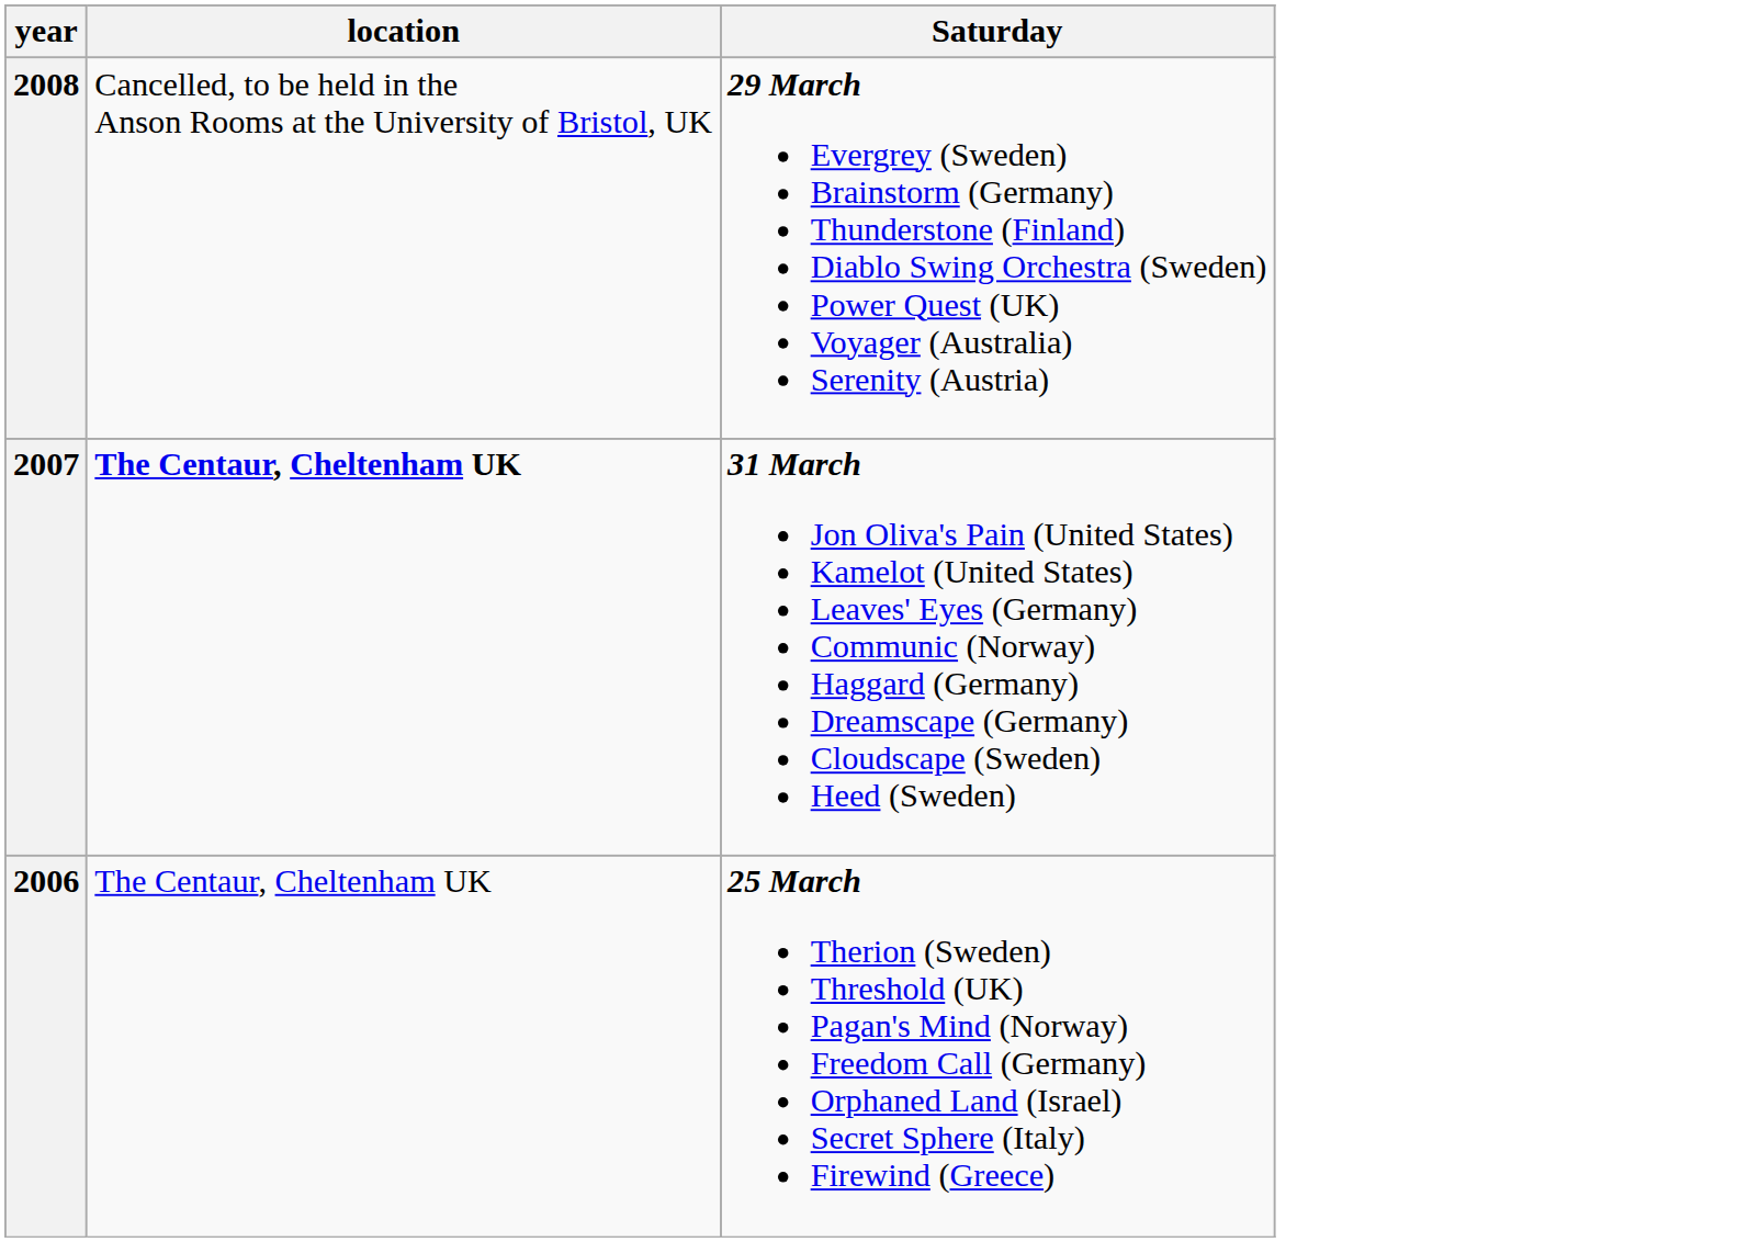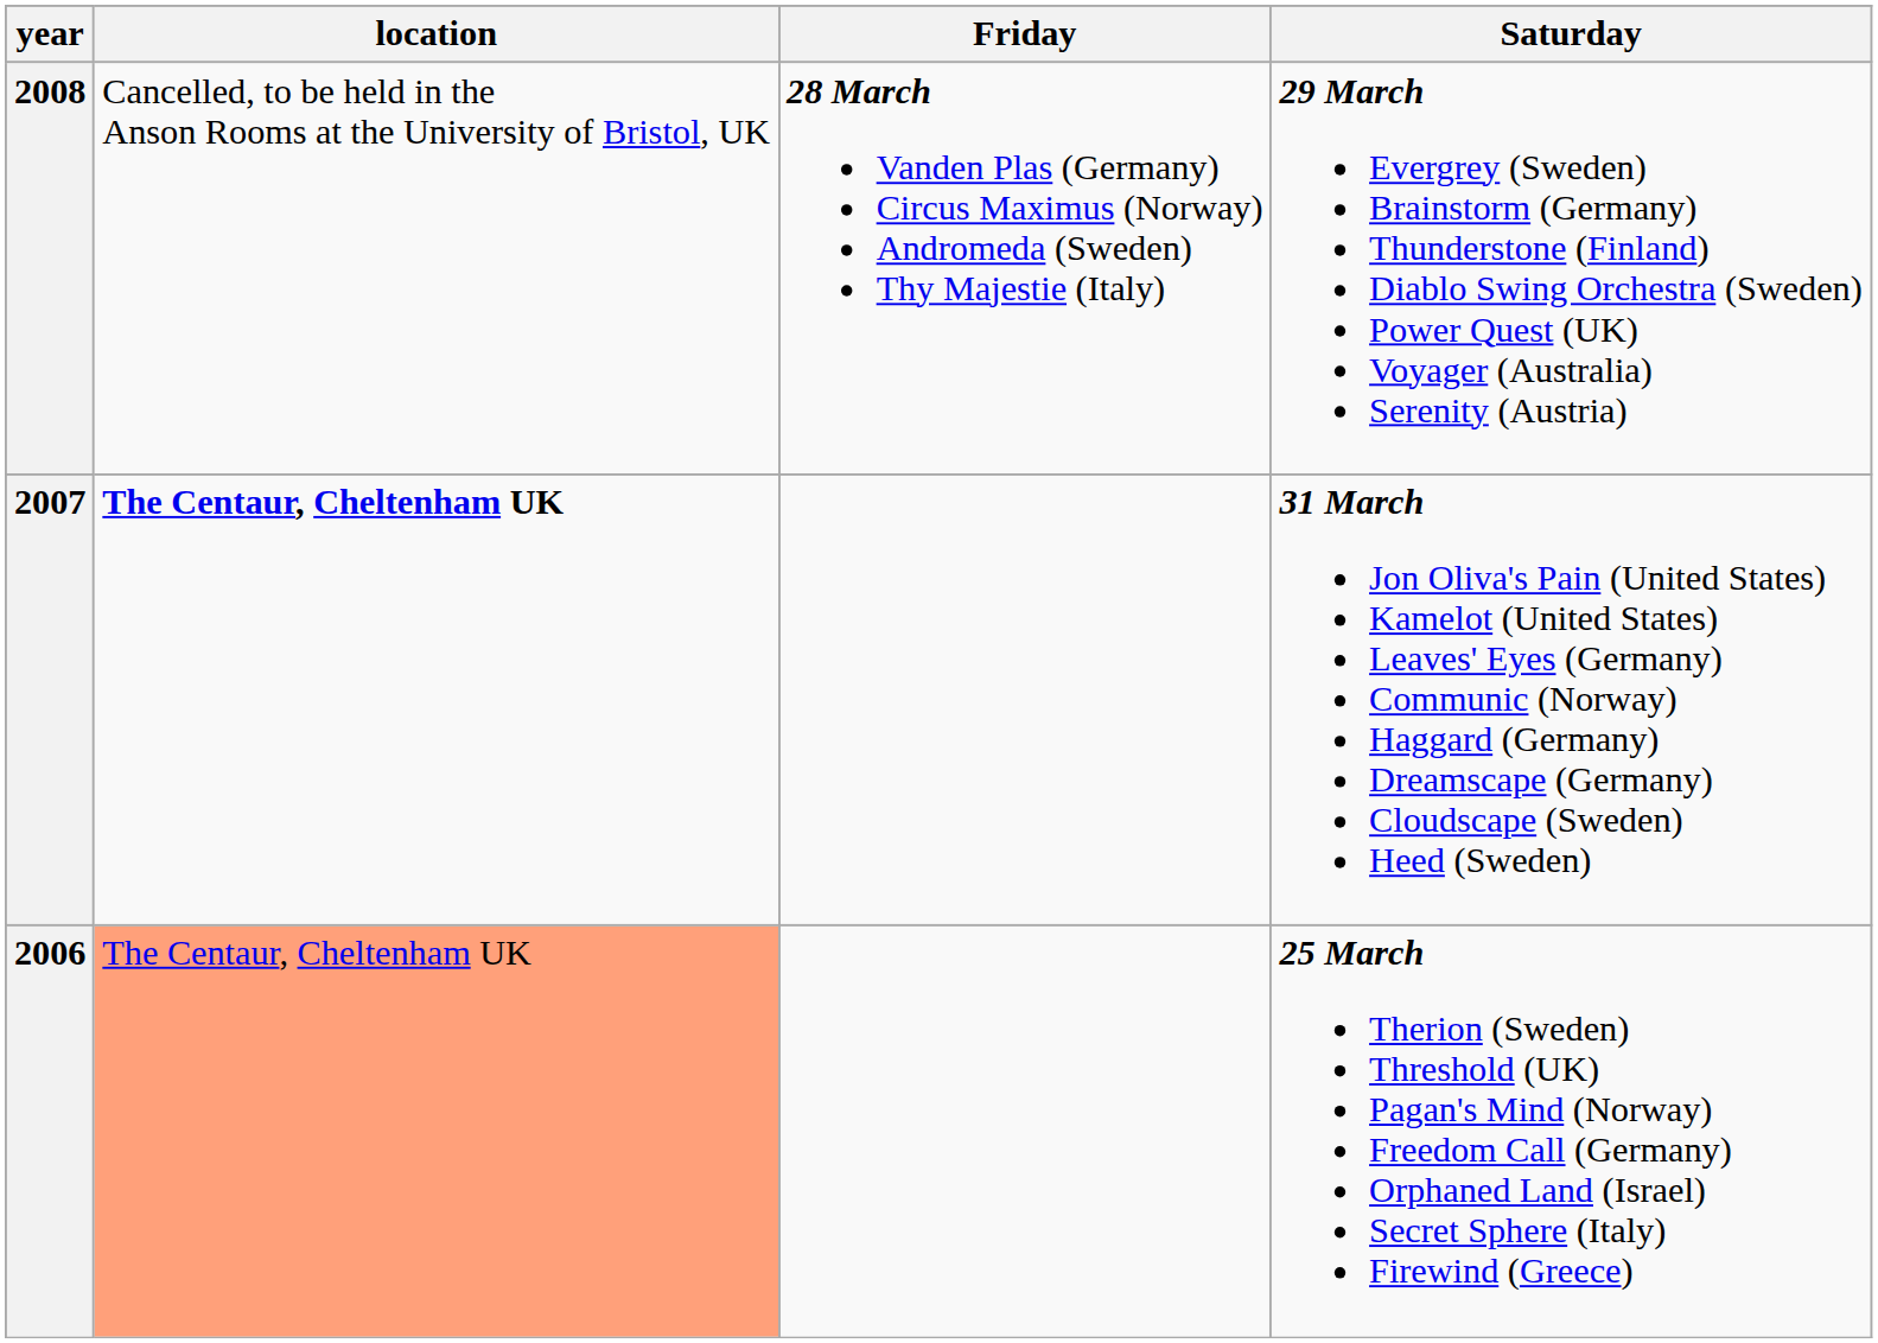+ column: Friday | 28 March Vanden Plas (Germany) Circus Maximus (Norway) Andromeda (Sweden) Thy Majestie (Italy)
2006 | location: no background -> lightsalmon background
